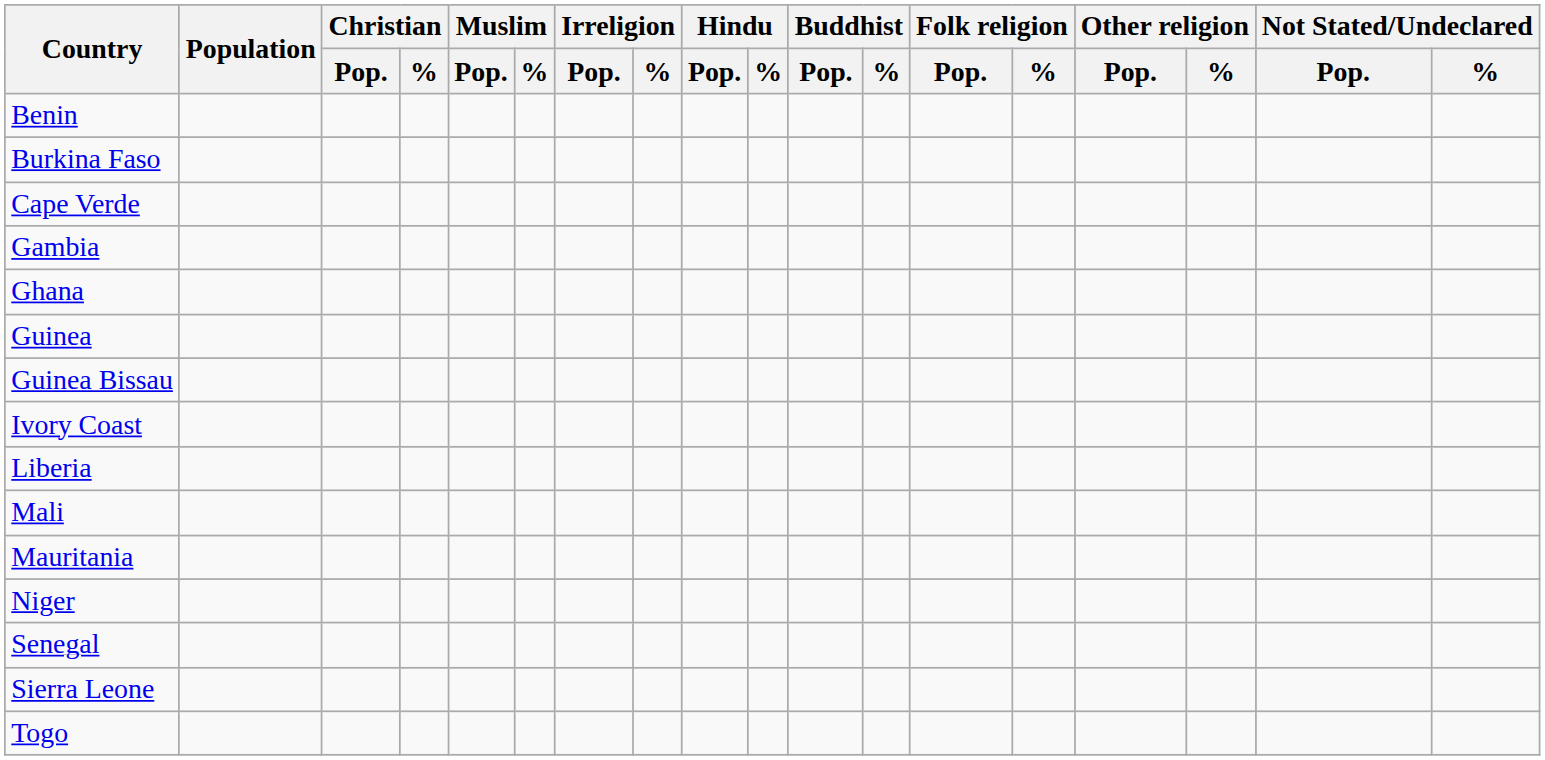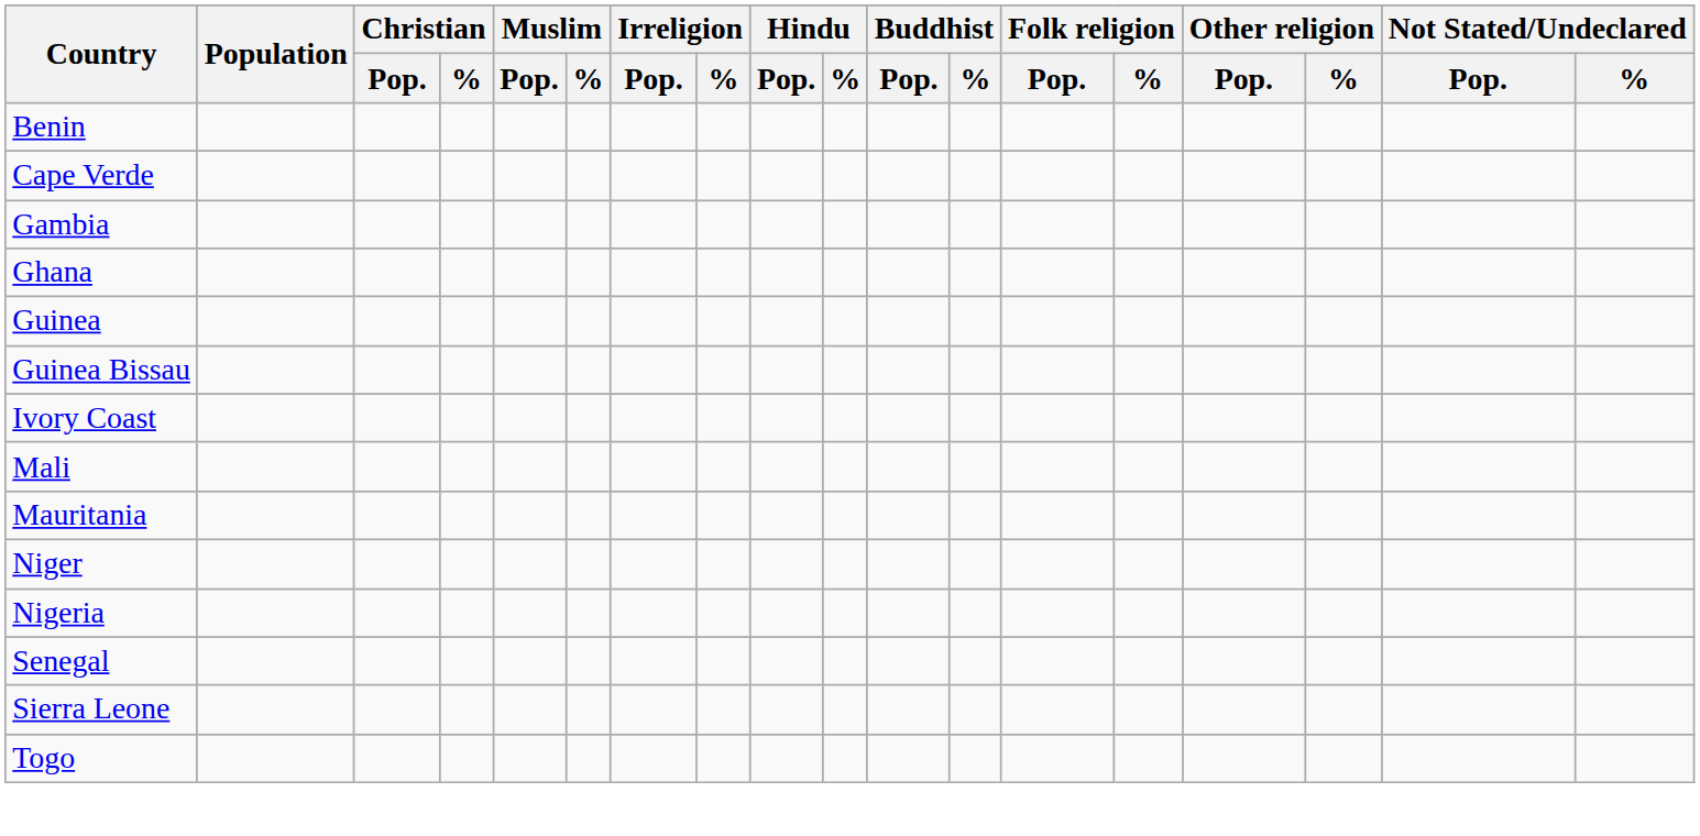- row: Burkina Faso
- row: Liberia
+ row: Nigeria
